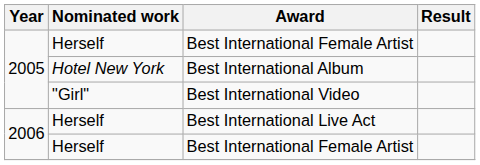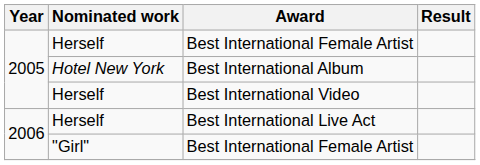Best International Video | Nominated work: "Girl" -> Herself
2006 / Best International Female Artist | Nominated work: Herself -> "Girl"
